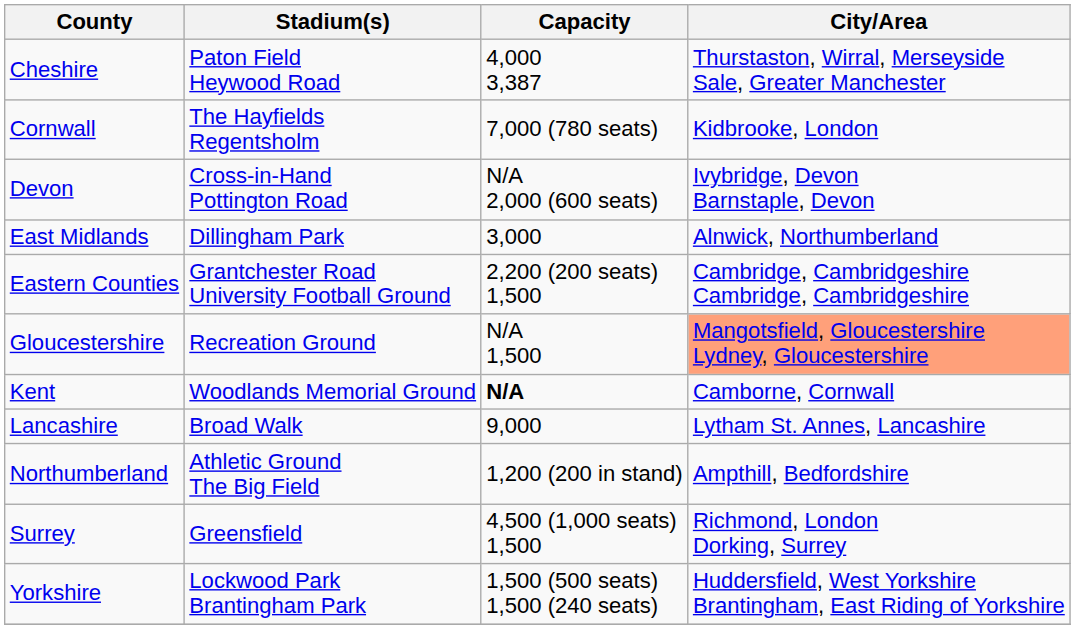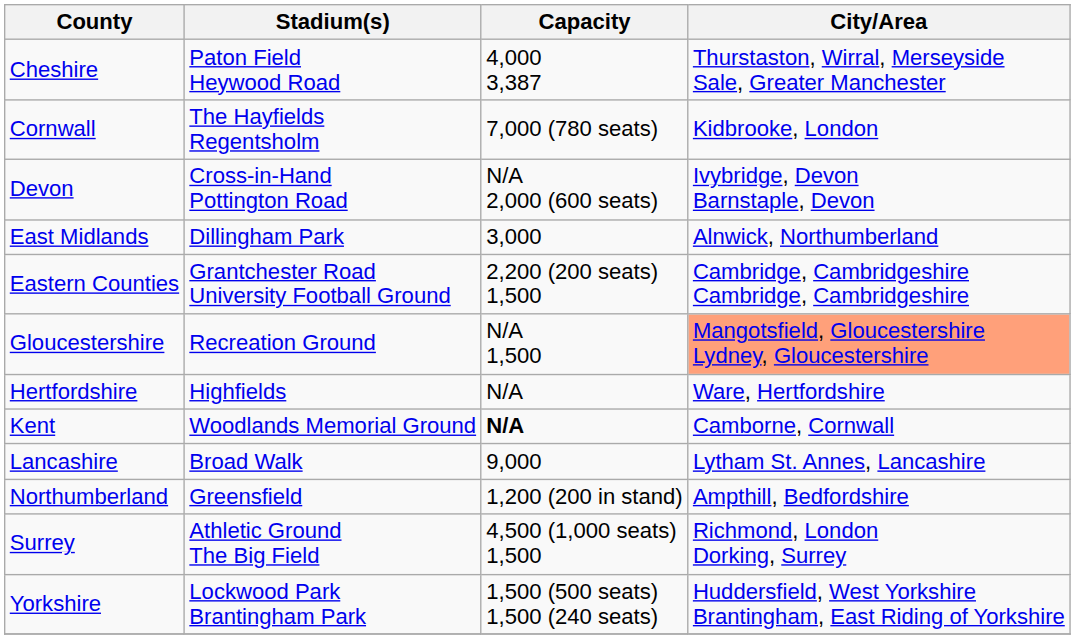+ row: Hertfordshire | Highfields | N/A | Ware, Hertfordshire
Northumberland | Stadium(s): Athletic Ground The Big Field -> Greensfield
Surrey | Stadium(s): Greensfield -> Athletic Ground The Big Field
